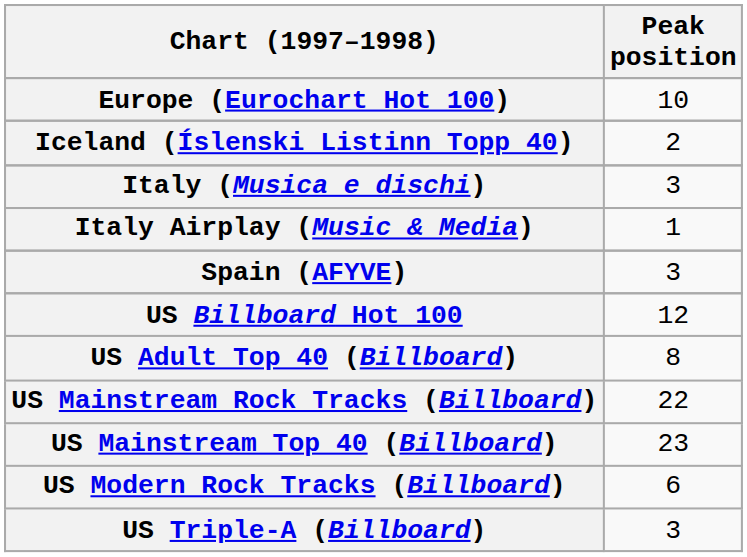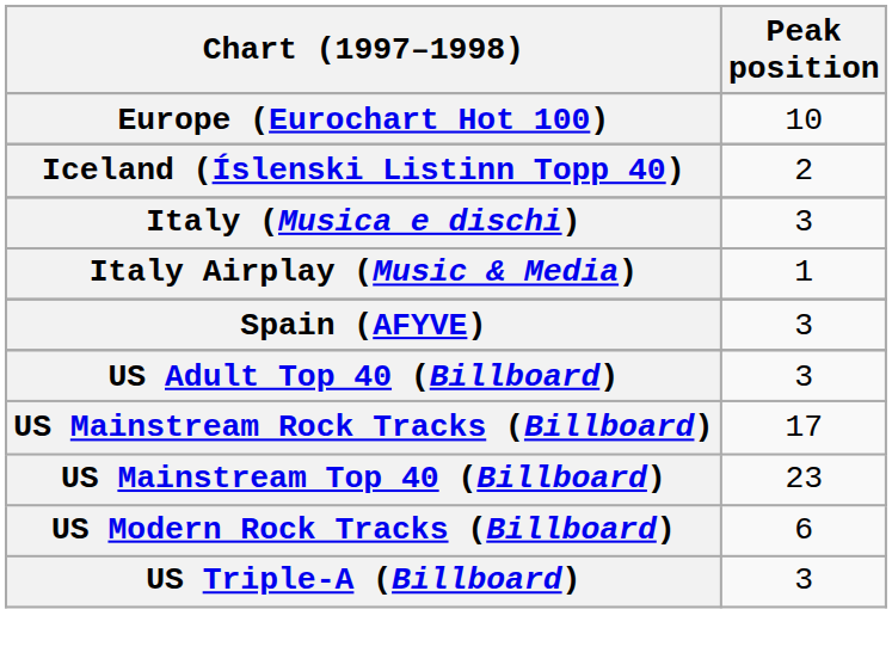- row: US Billboard Hot 100 | 12
US Adult Top 40 (Billboard) | Peak position: 8 -> 3
US Mainstream Rock Tracks (Billboard) | Peak position: 22 -> 17
